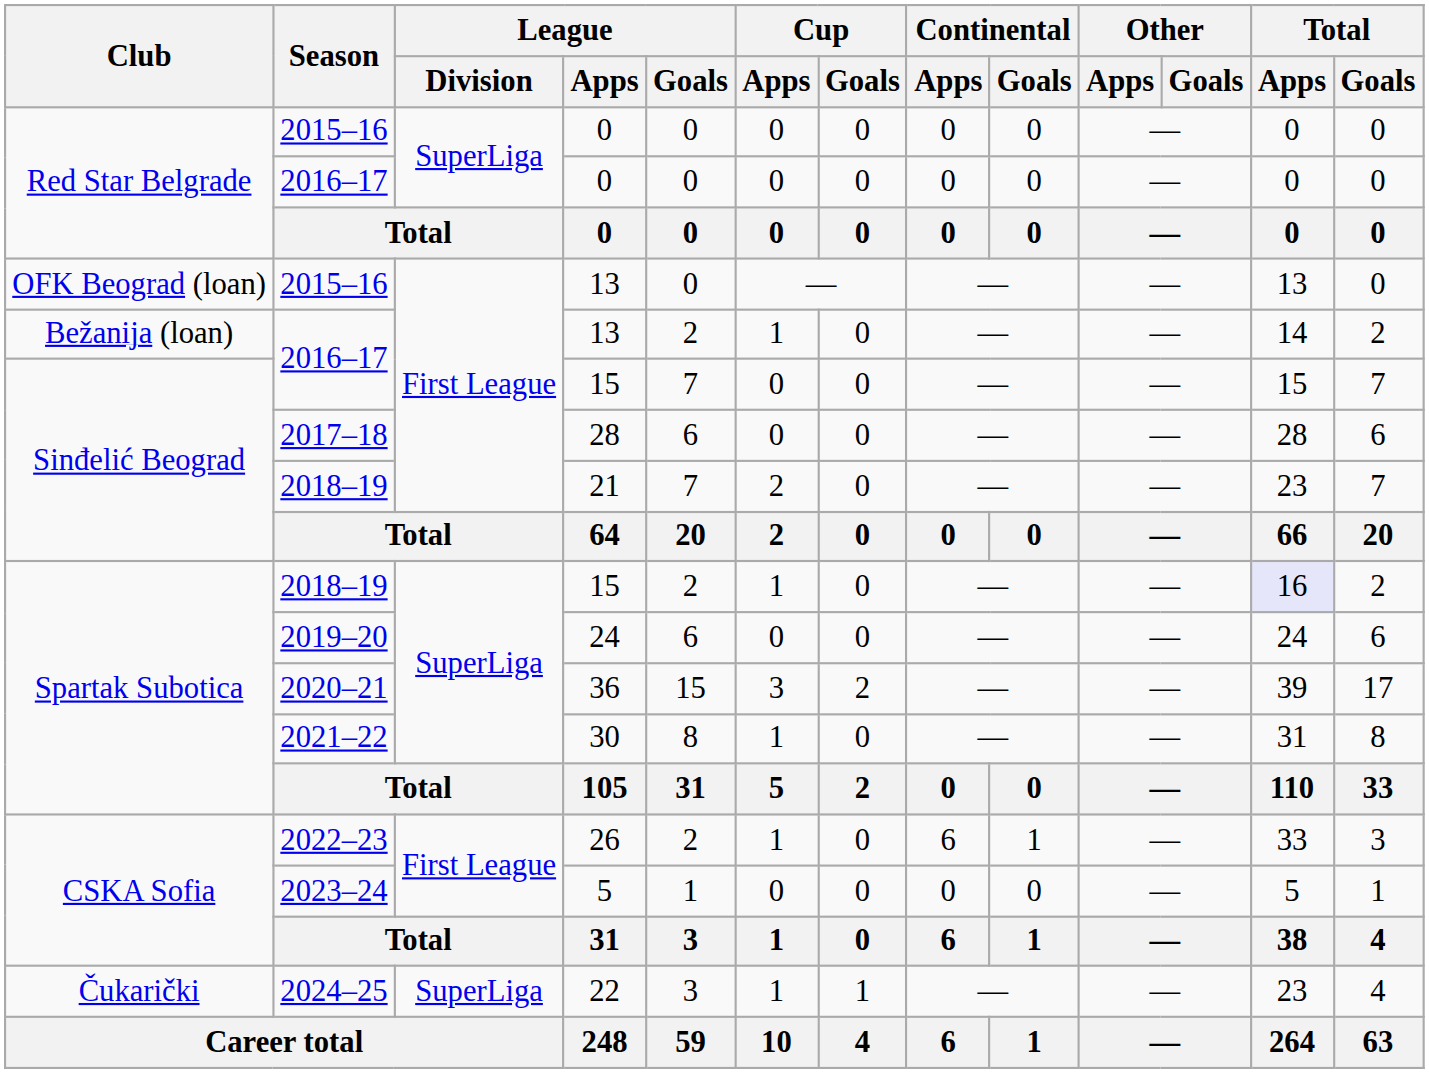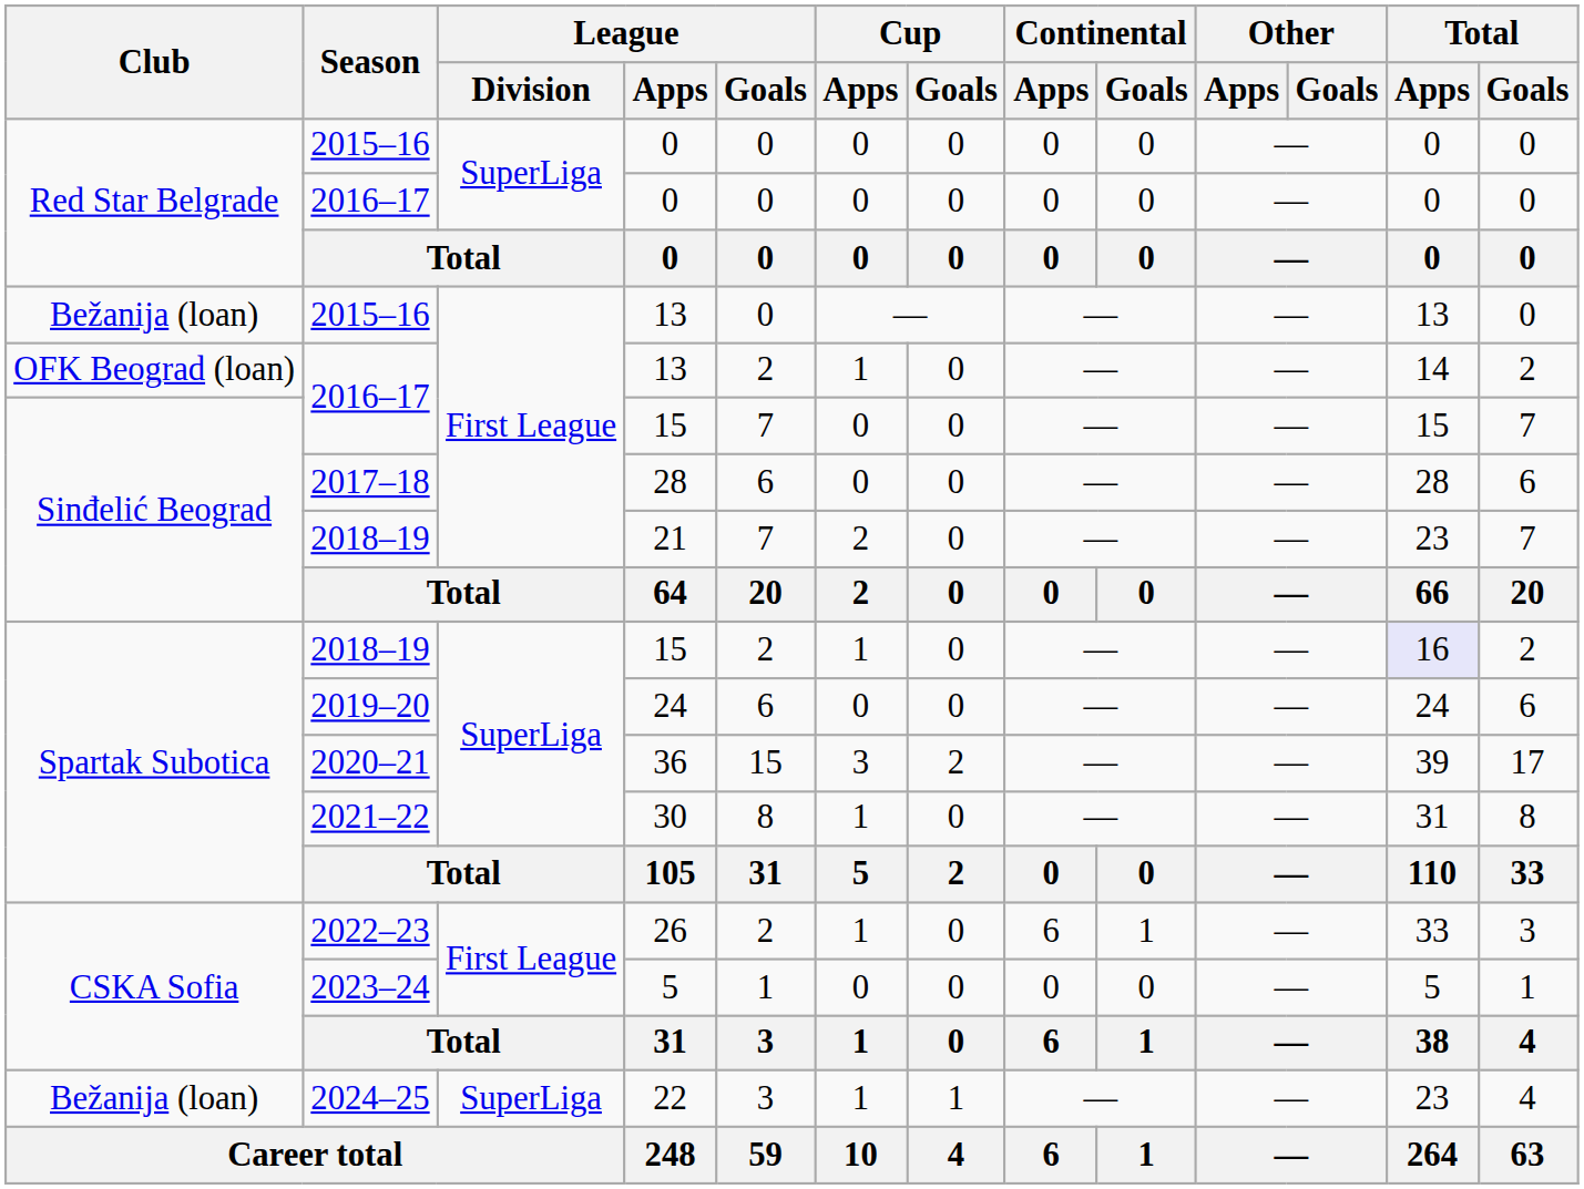2015–16 / 13 | Club: OFK Beograd (loan) -> Bežanija (loan)
2016–17 / 13 | Club: Bežanija (loan) -> OFK Beograd (loan)
22 | Club: Čukarički -> Bežanija (loan)
